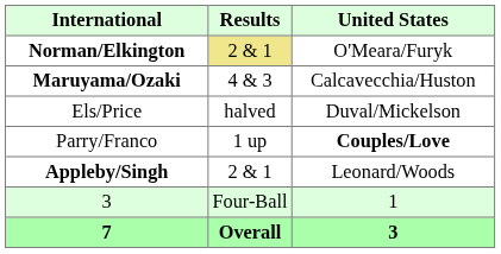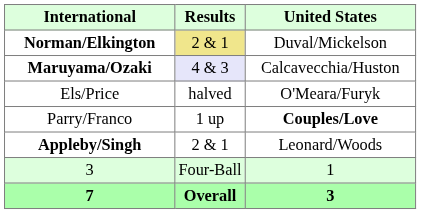Norman/Elkington | United States: O'Meara/Furyk -> Duval/Mickelson
Maruyama/Ozaki | Results: no background -> lavender background
Els/Price | United States: Duval/Mickelson -> O'Meara/Furyk
